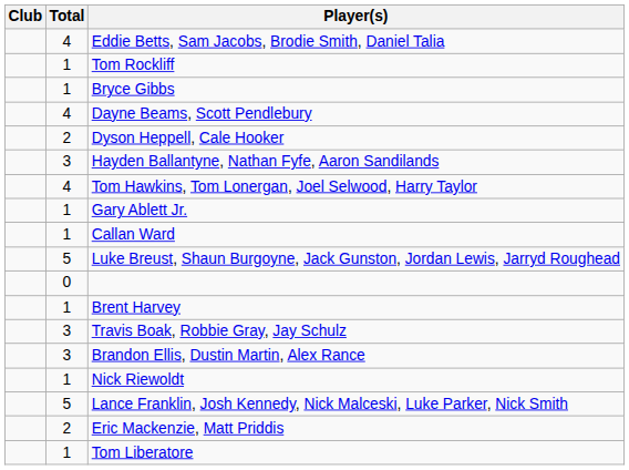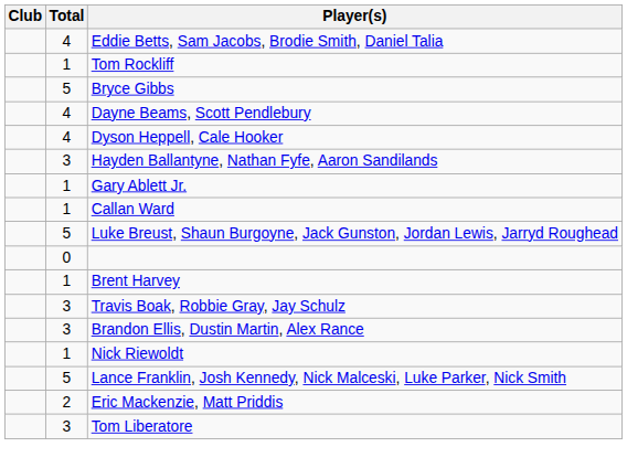Bryce Gibbs | Total: 1 -> 5
Dyson Heppell, Cale Hooker | Total: 2 -> 4
- row: 4 | Tom Hawkins, Tom Lonergan, Joel Selwood, Harry Taylor
Tom Liberatore | Total: 1 -> 3
